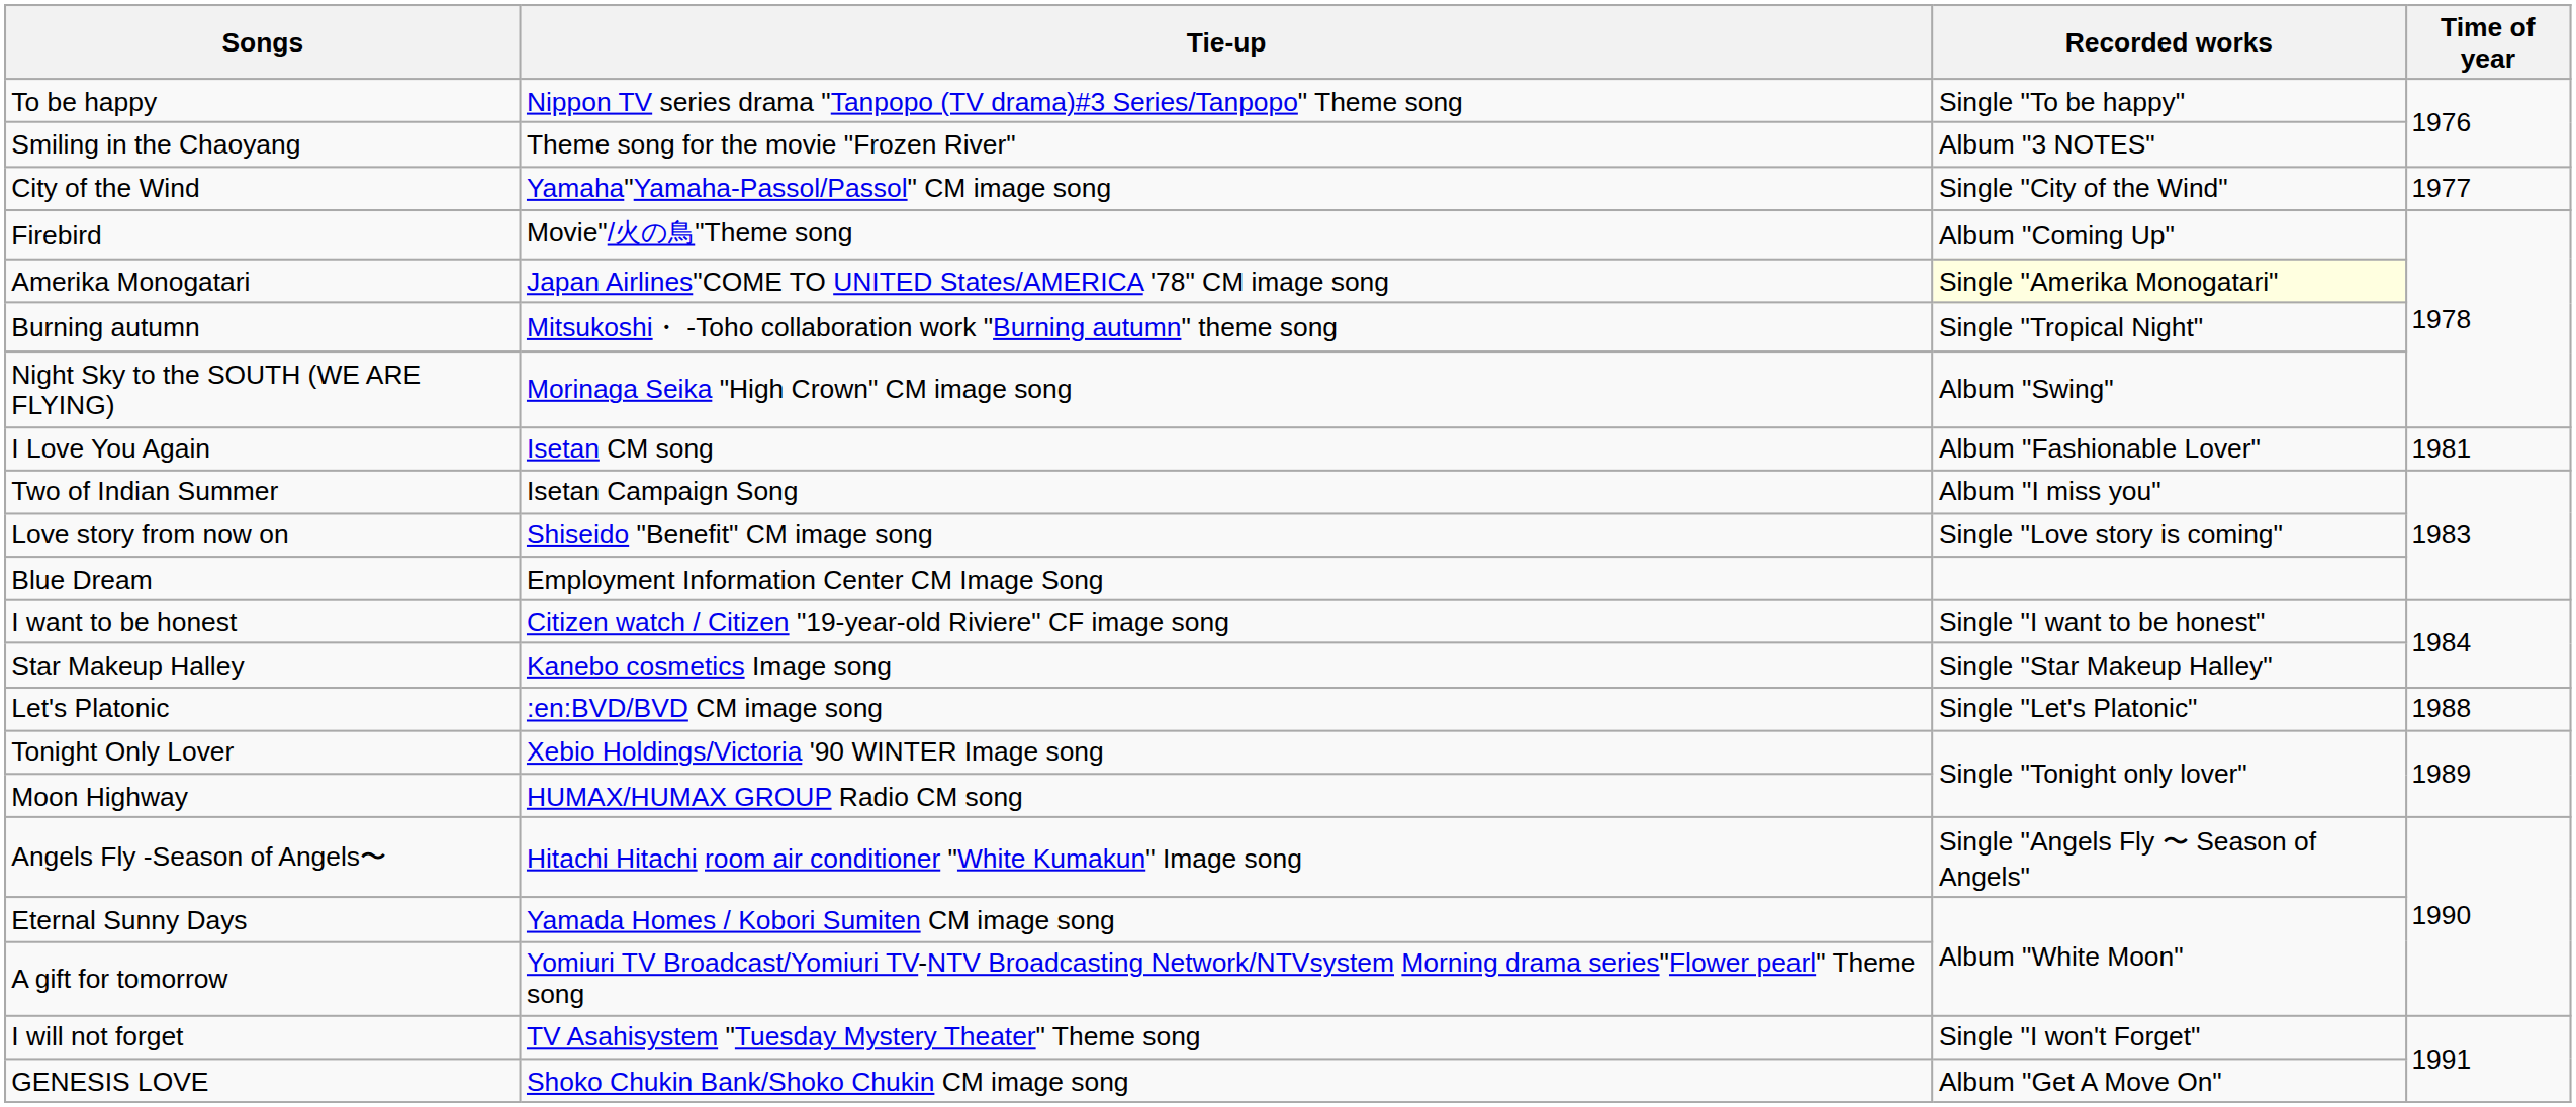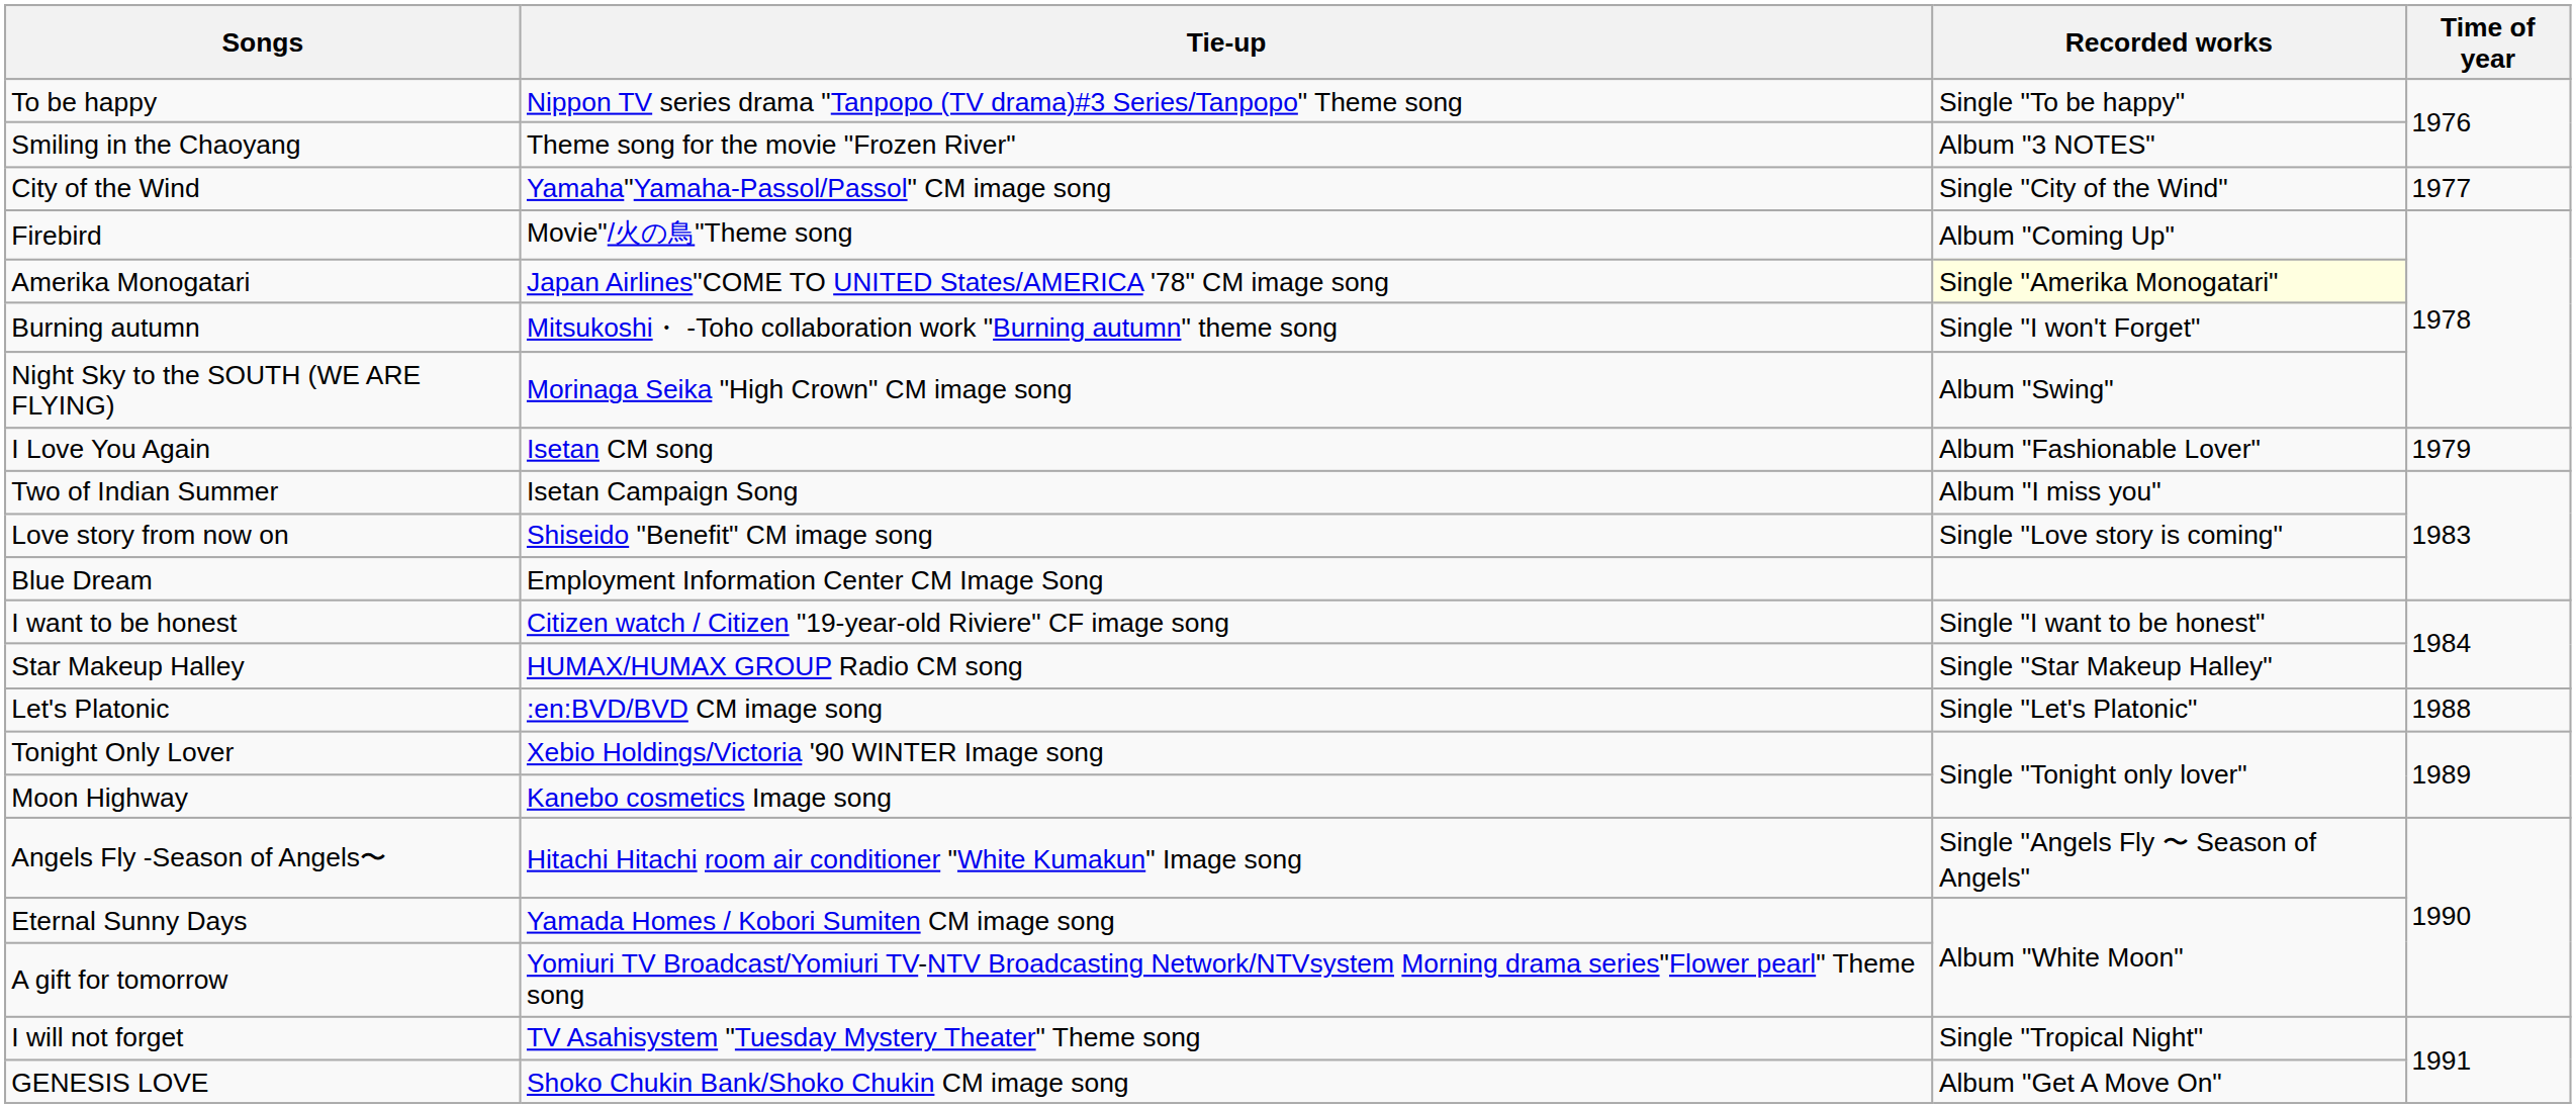Burning autumn | Recorded works: Single "Tropical Night" -> Single "I won't Forget"
I Love You Again | Time of year: 1981 -> 1979
Star Makeup Halley | Tie-up: Kanebo cosmetics Image song -> HUMAX/HUMAX GROUP Radio CM song
Moon Highway | Tie-up: HUMAX/HUMAX GROUP Radio CM song -> Kanebo cosmetics Image song
I will not forget | Recorded works: Single "I won't Forget" -> Single "Tropical Night"
